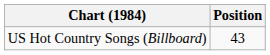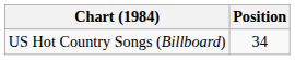US Hot Country Songs (Billboard) | Position: 43 -> 34
